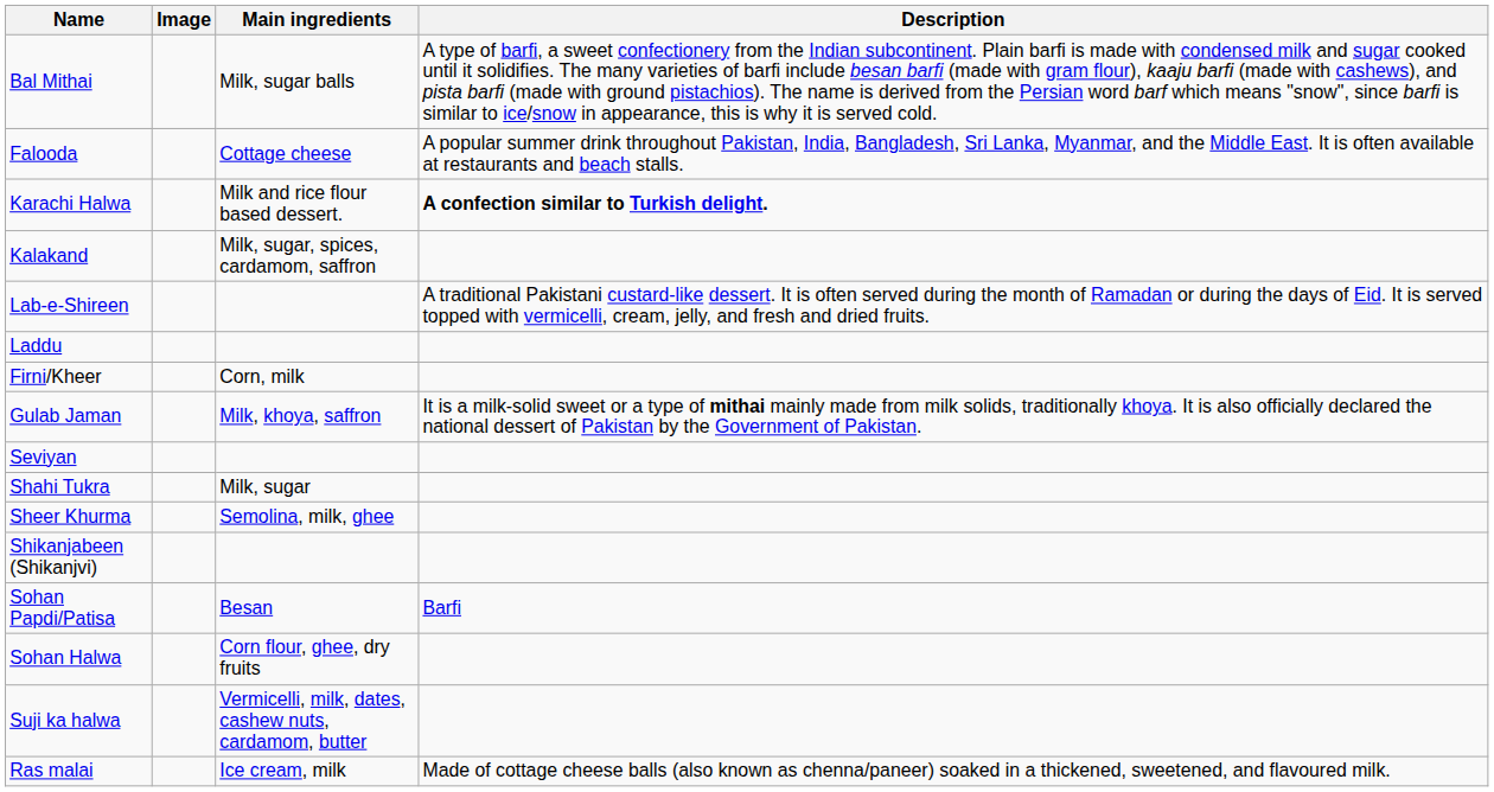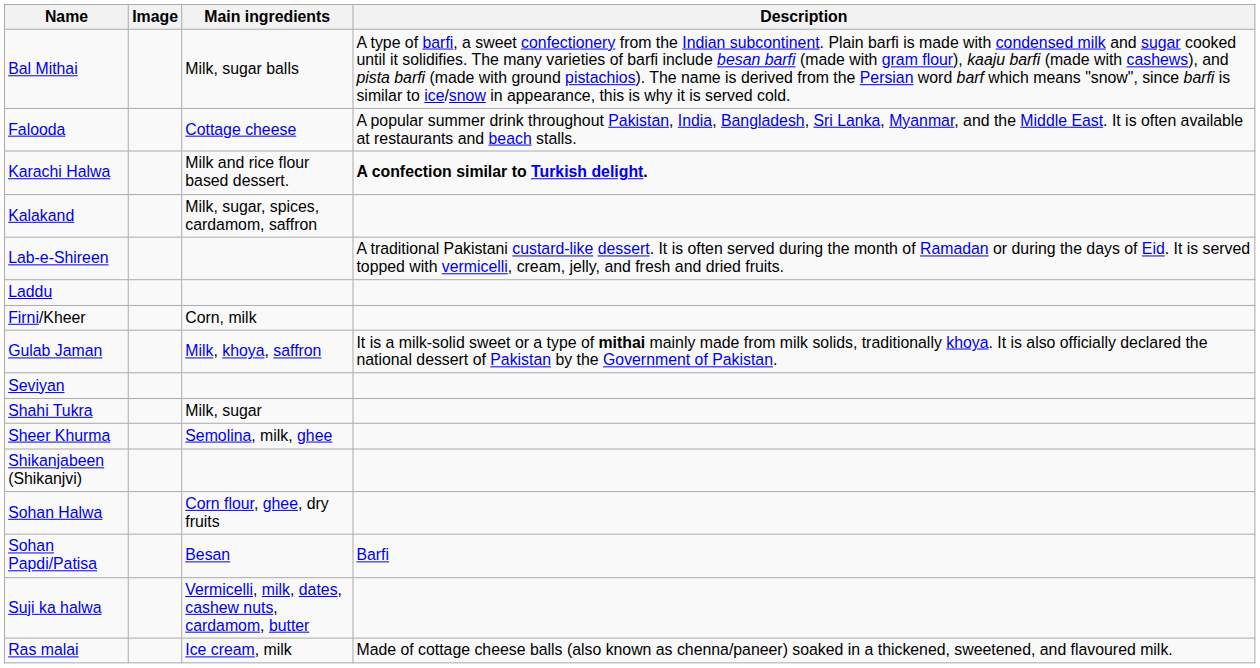rows swapped: Sohan Halwa <-> Sohan Papdi/Patisa
